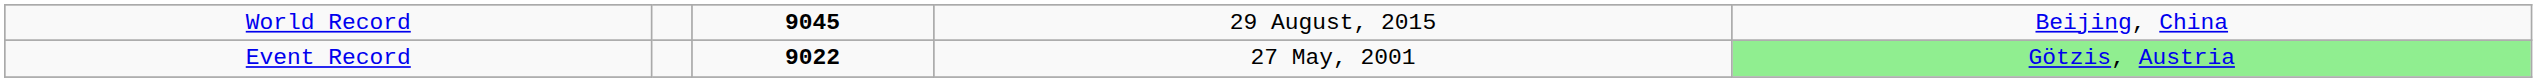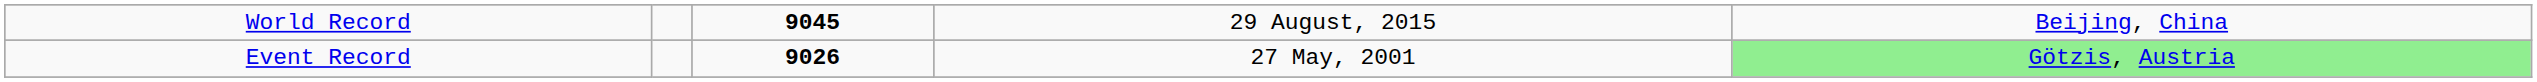Event Record | column 3: 9022 -> 9026
